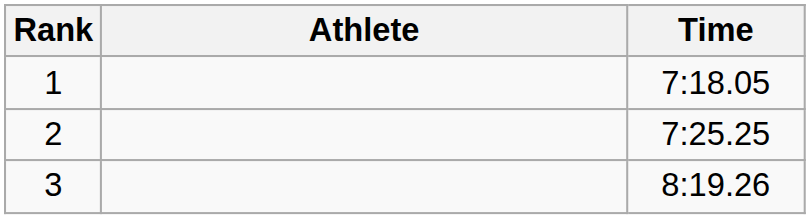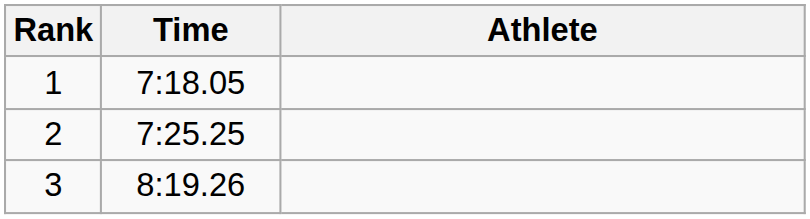columns swapped: Athlete <-> Time
